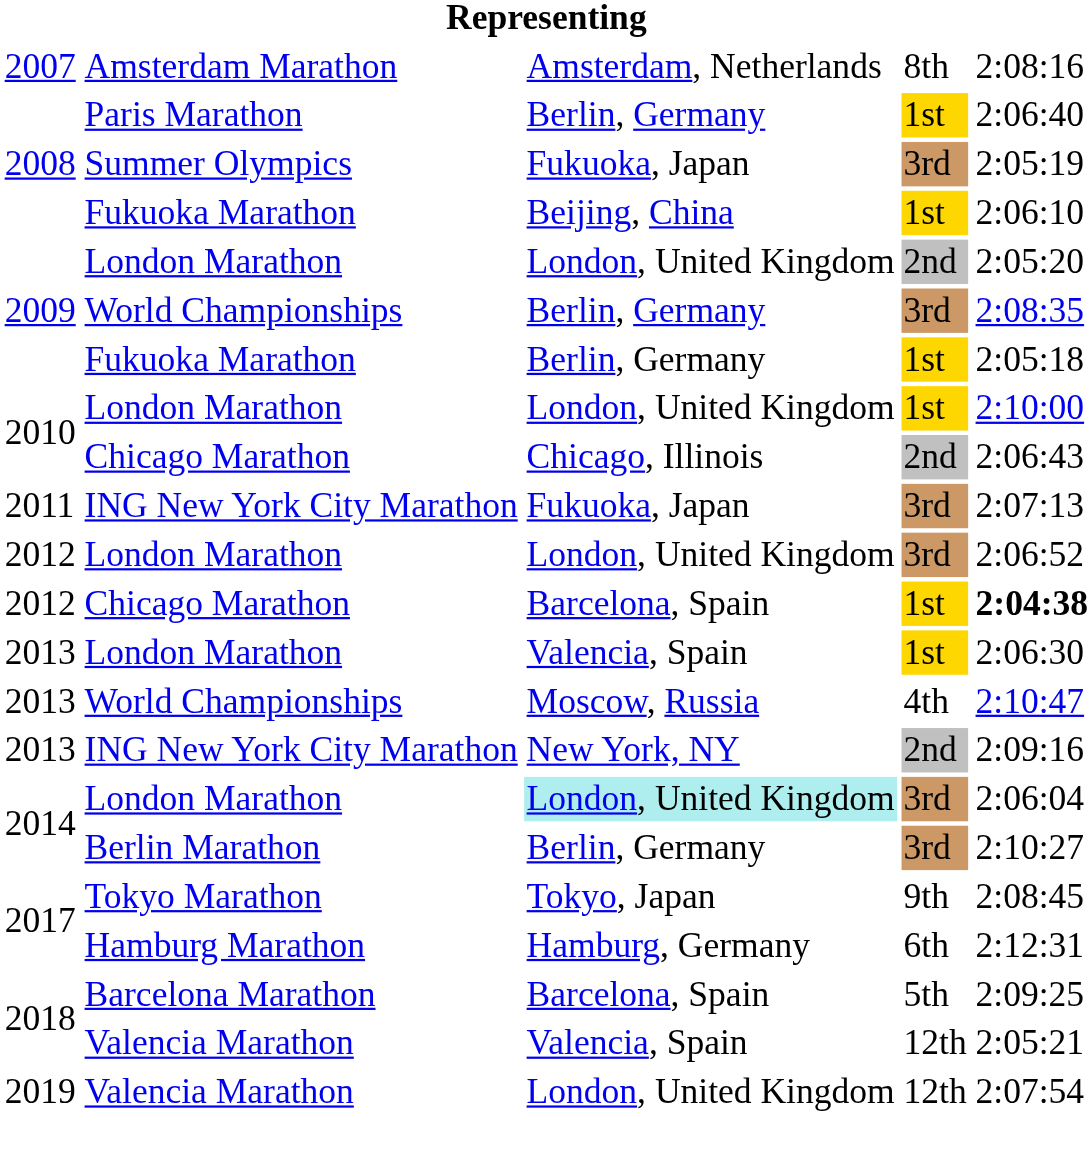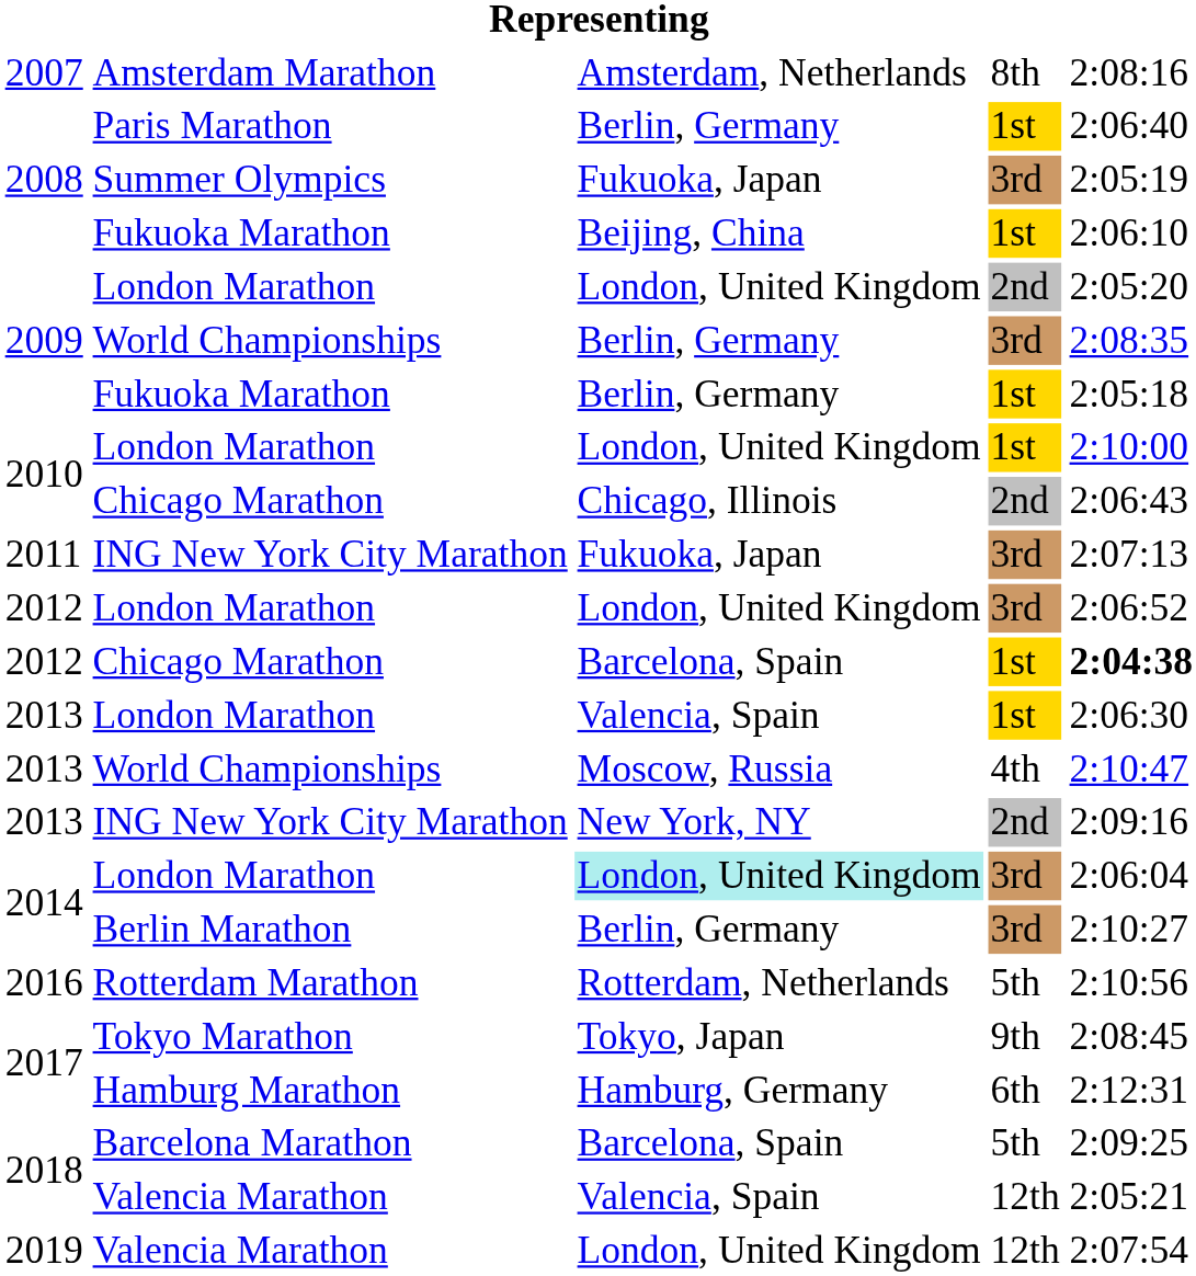+ row: 2016 | Rotterdam Marathon | Rotterdam, Netherlands | 5th | 2:10:56
